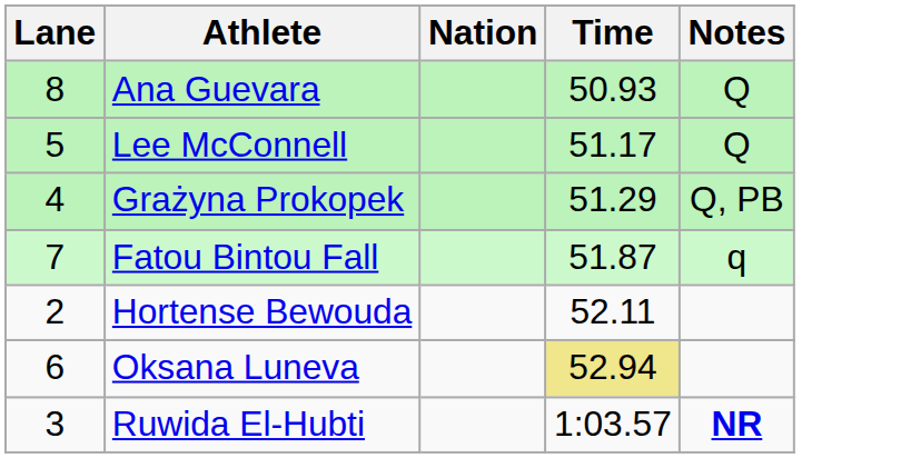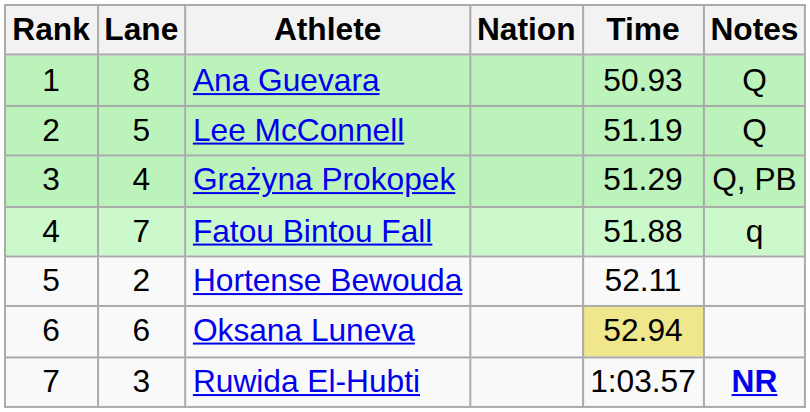+ column: Rank | 1 | 2 | 3 | 4 | 5 | 6 | 7
Lee McConnell | Time: 51.17 -> 51.19
Fatou Bintou Fall | Time: 51.87 -> 51.88
